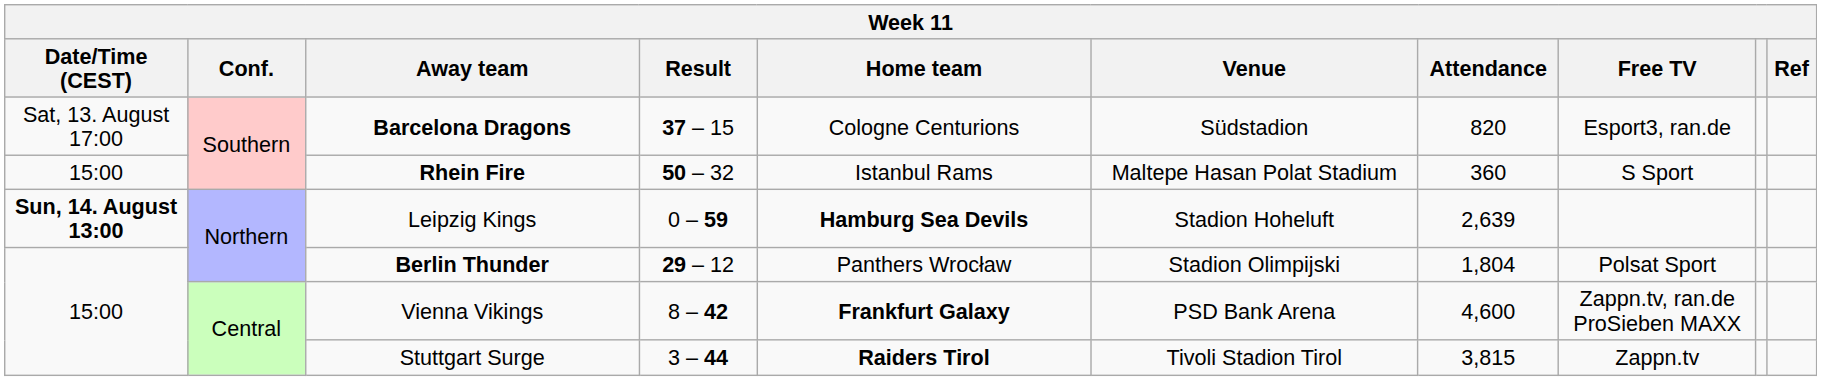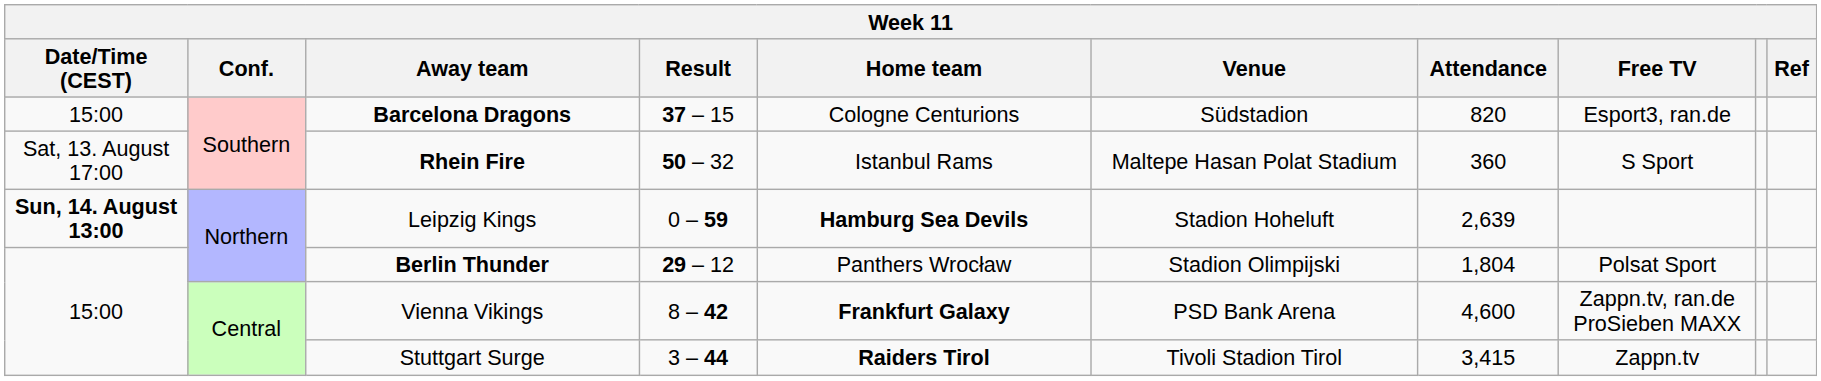Barcelona Dragons | Date/Time (CEST): Sat, 13. August 17:00 -> 15:00
Rhein Fire | Date/Time (CEST): 15:00 -> Sat, 13. August 17:00
Stuttgart Surge | Attendance: 3,815 -> 3,415
